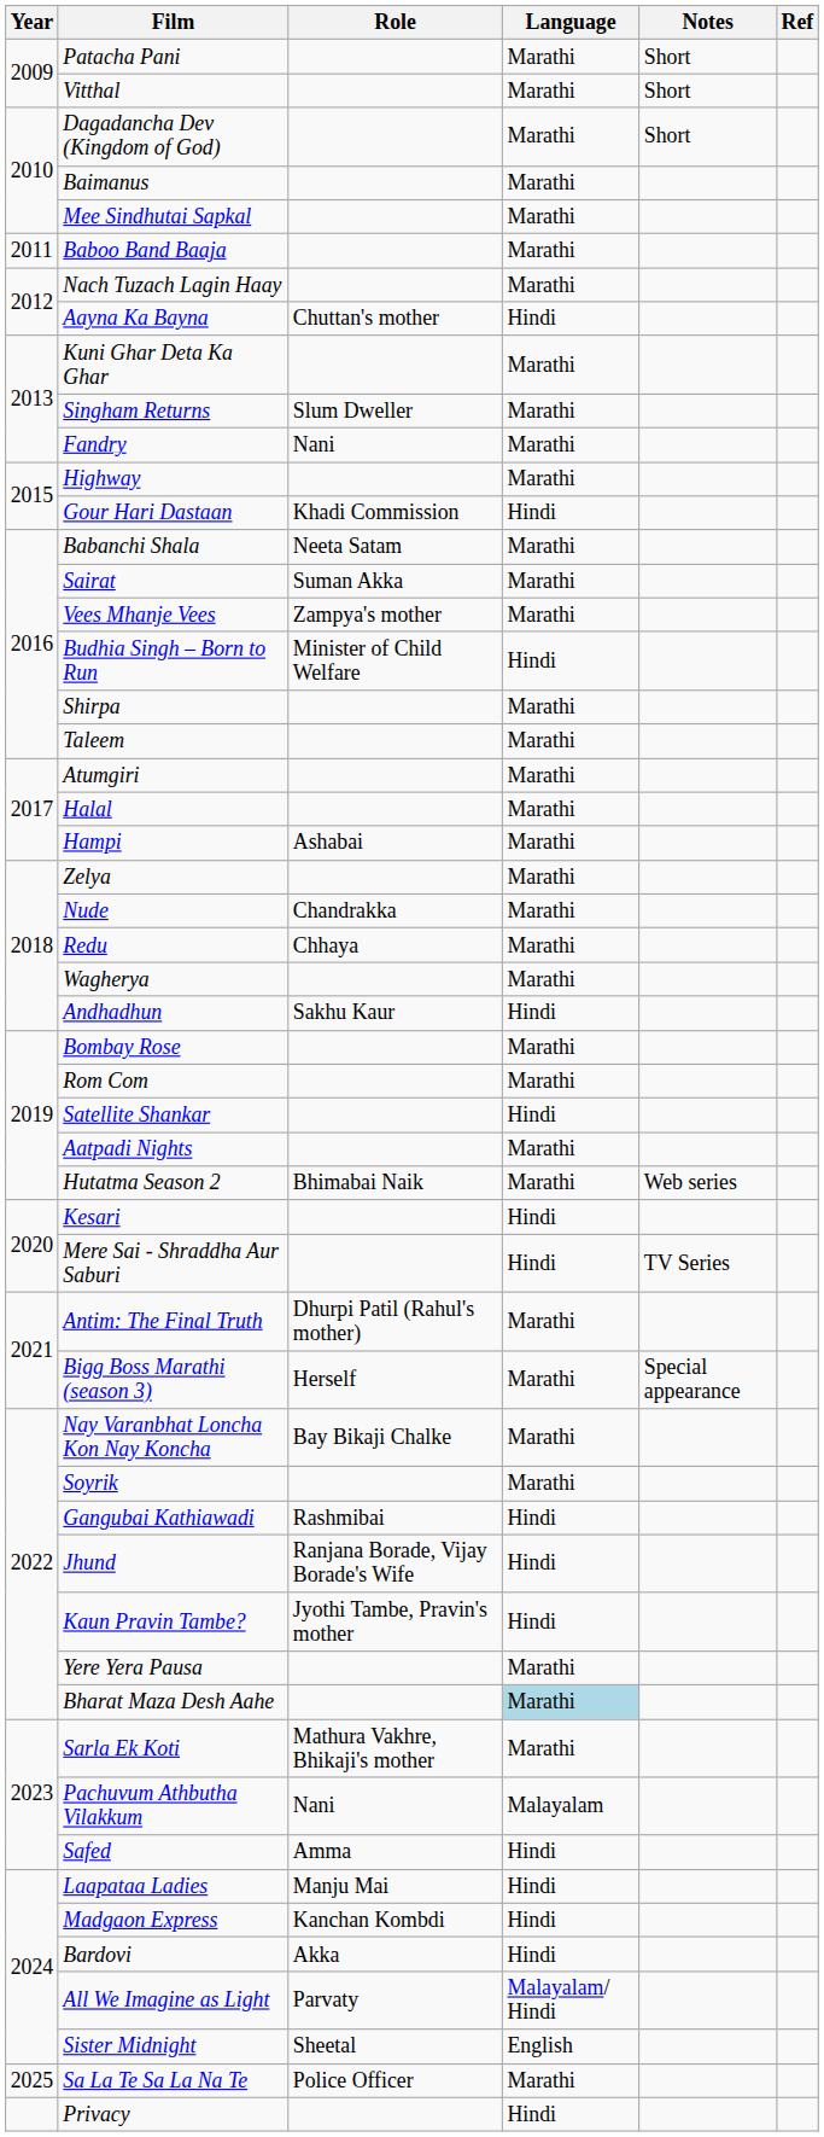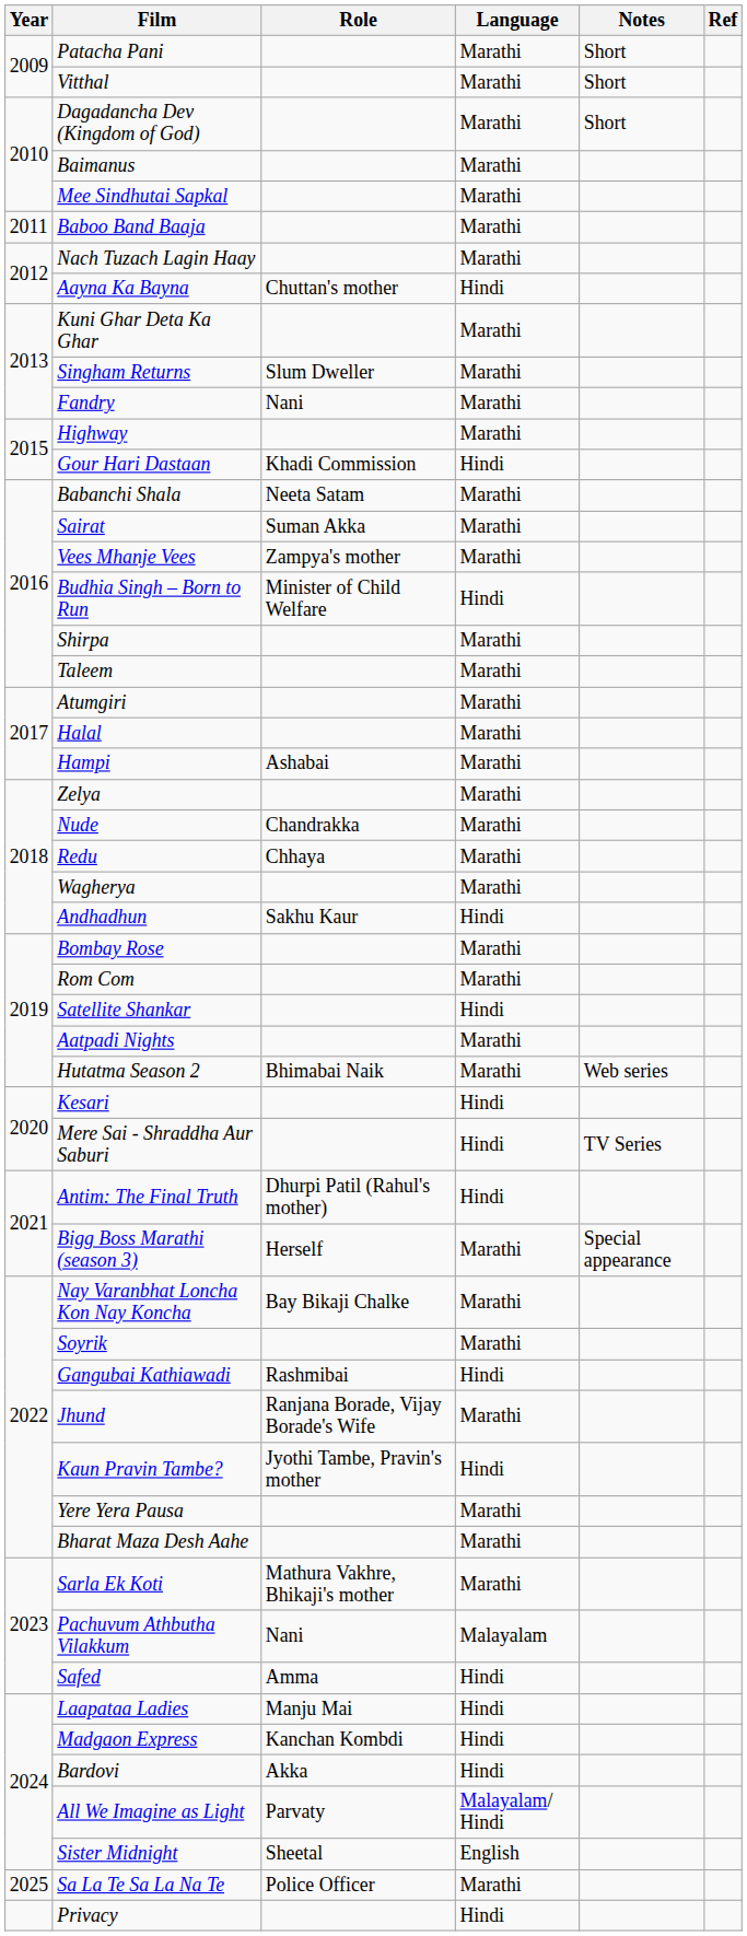Antim: The Final Truth | Language: Marathi -> Hindi
Jhund | Language: Hindi -> Marathi
Bharat Maza Desh Aahe | Language: lightblue background -> no background
